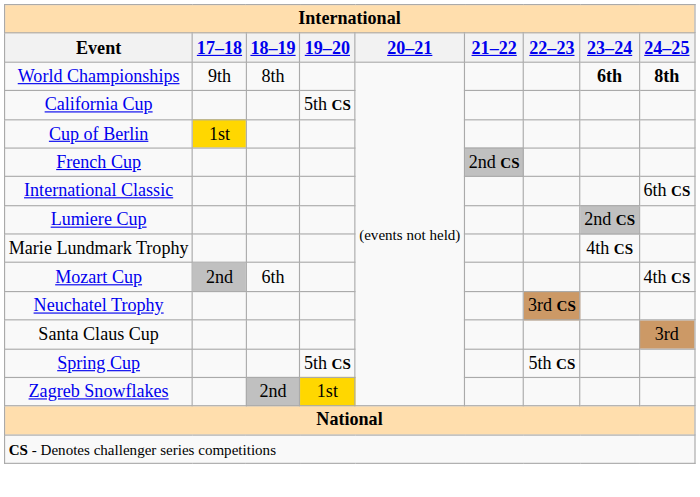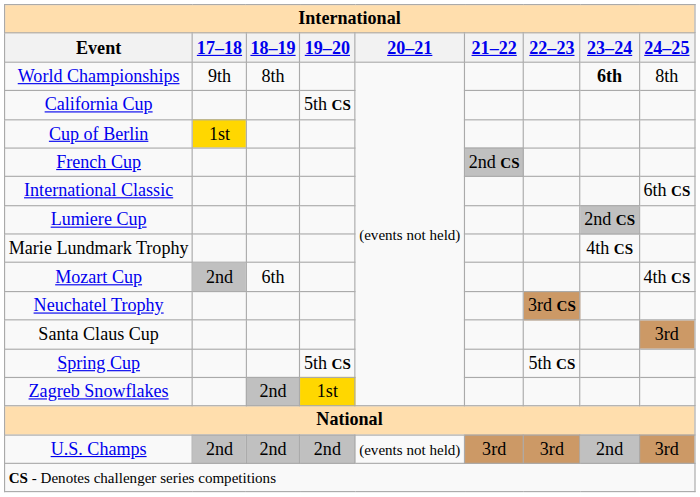World Championships | 24–25: bold -> normal
+ row: U.S. Champs | 2nd | 2nd | 2nd | (events not held) | 3rd | 3rd | 2nd | 3rd
